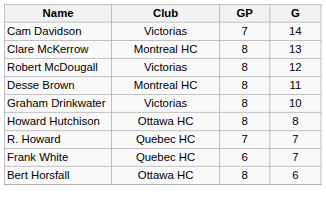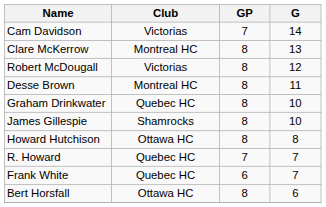Graham Drinkwater | Club: Victorias -> Quebec HC
+ row: James Gillespie | Shamrocks | 8 | 10
